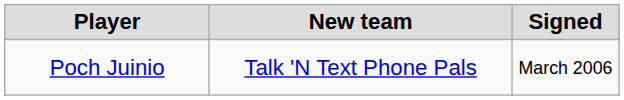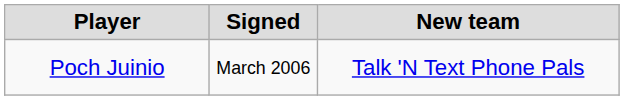columns swapped: Signed <-> New team
